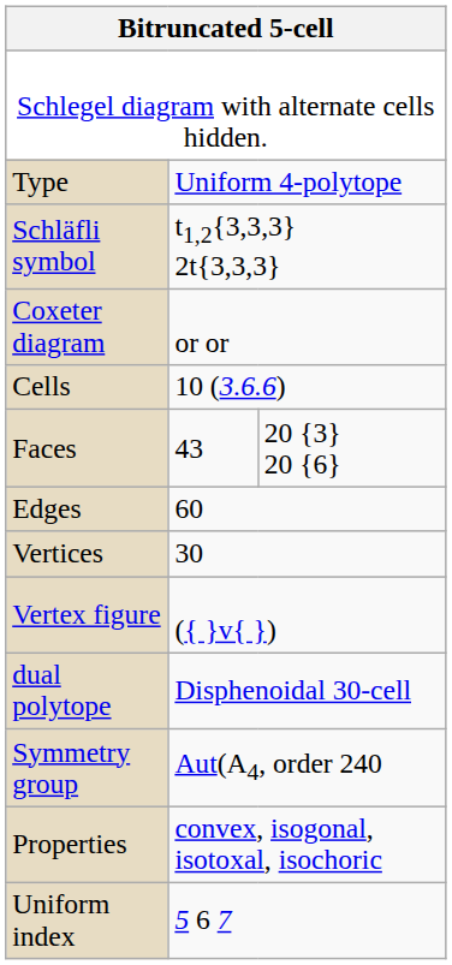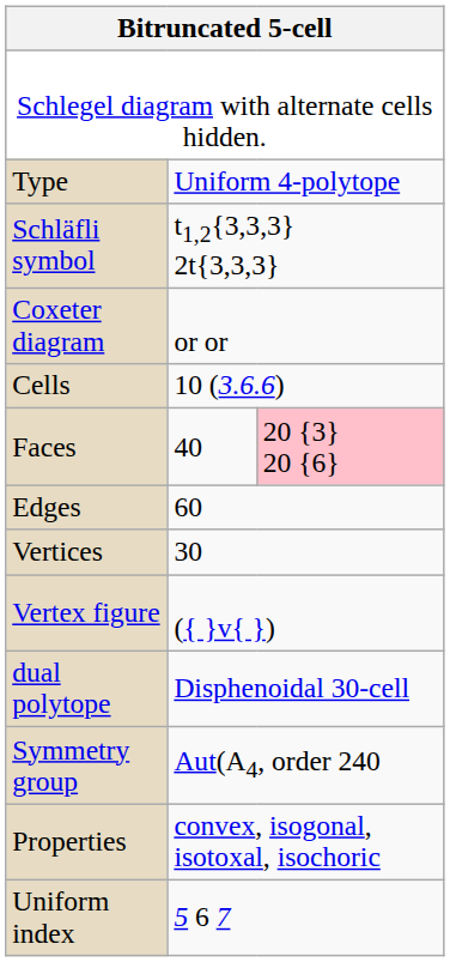Faces | column 2: 43 -> 40
Faces | column 3: no background -> pink background
